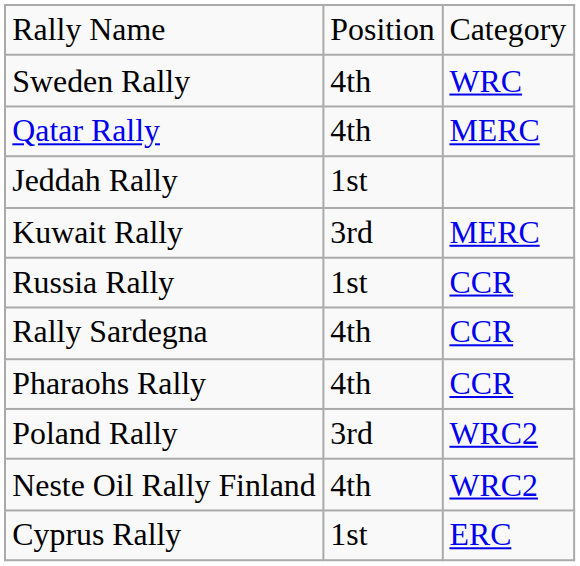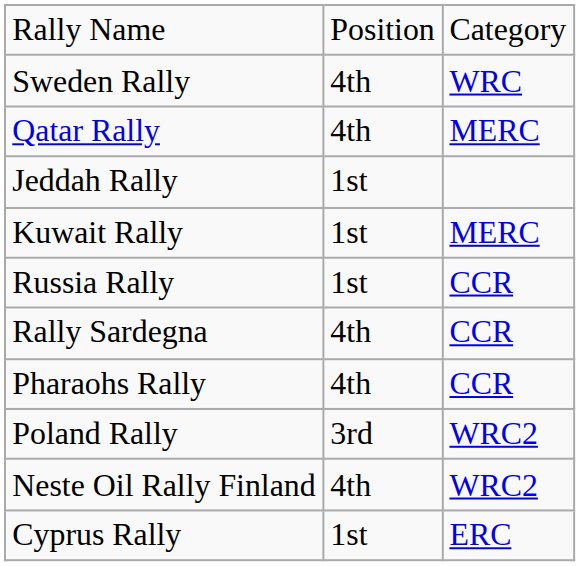Kuwait Rally | column 2: 3rd -> 1st
